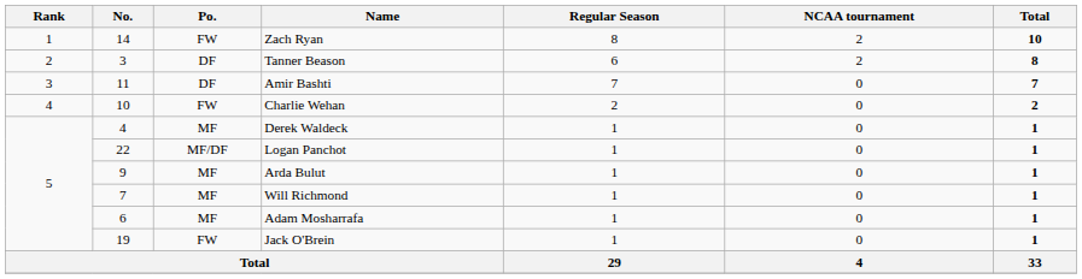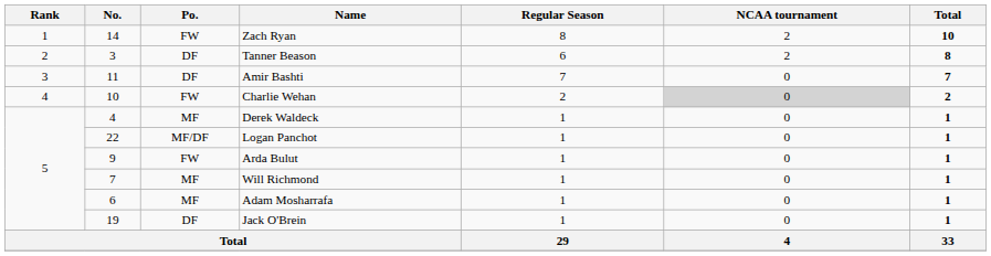Charlie Wehan | NCAA tournament: no background -> lightgrey background
Arda Bulut | Po.: MF -> FW
Jack O'Brein | Po.: FW -> DF
